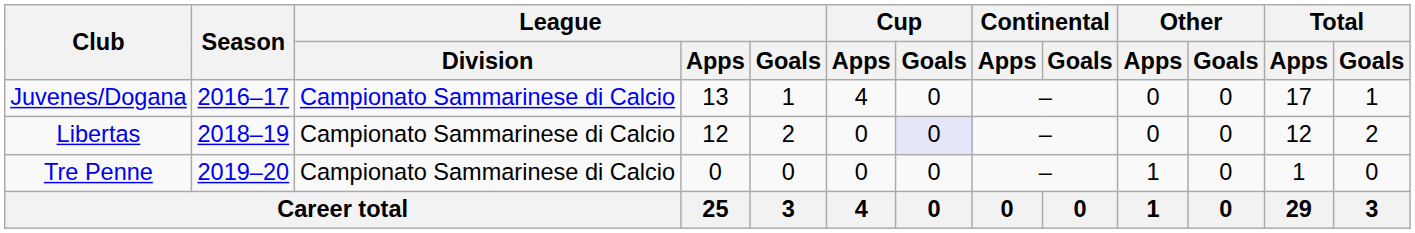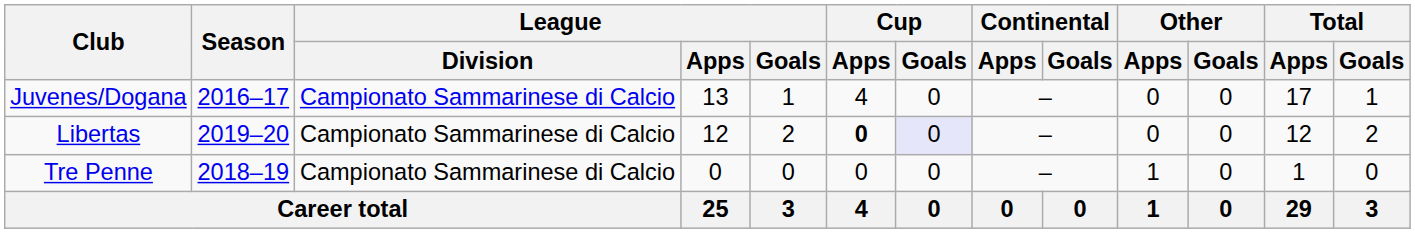Libertas | Season: 2018–19 -> 2019–20
Libertas | Cup / Apps: normal -> bold
Tre Penne | Season: 2019–20 -> 2018–19
